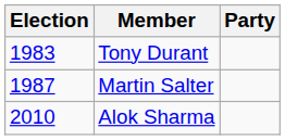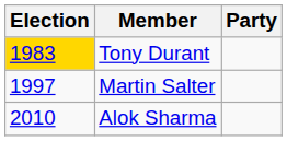Tony Durant | Election: no background -> gold background
Martin Salter | Election: 1987 -> 1997
